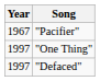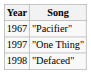"Defaced" | Year: 1997 -> 1998
